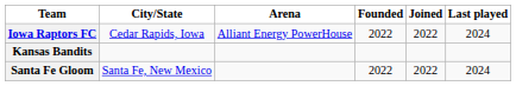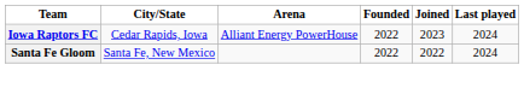Iowa Raptors FC | Joined: 2022 -> 2023
- row: Kansas Bandits
